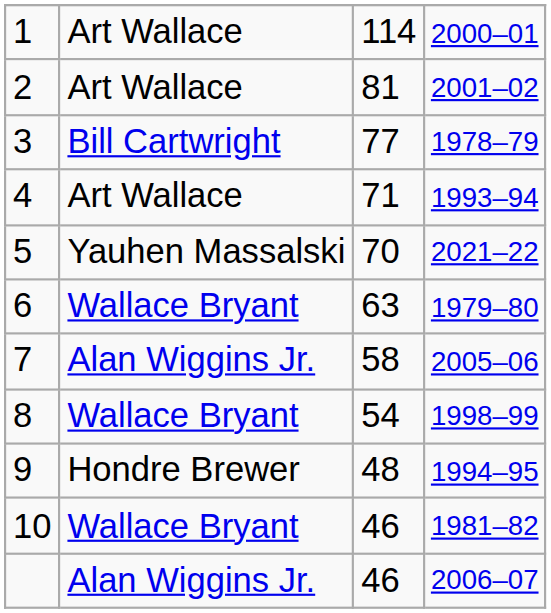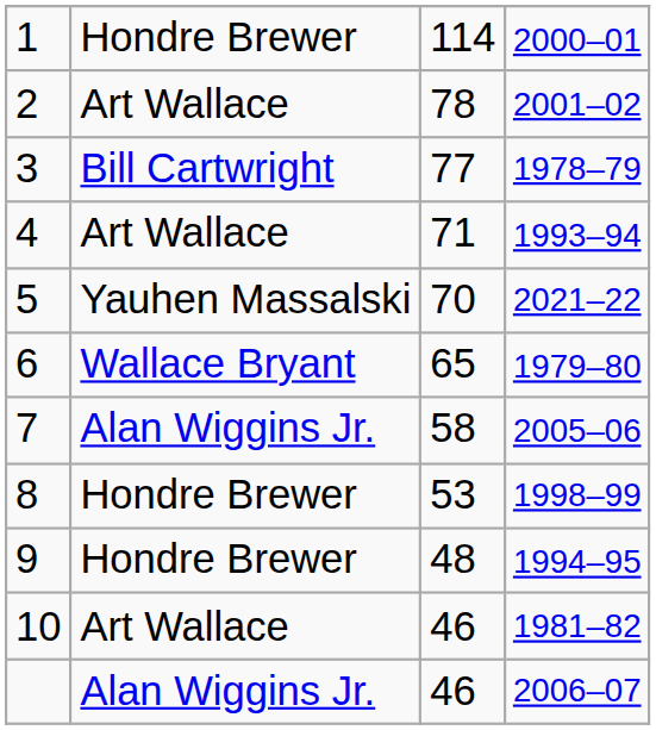1 | column 2: Art Wallace -> Hondre Brewer
2 | column 3: 81 -> 78
6 | column 3: 63 -> 65
8 | column 2: Wallace Bryant -> Hondre Brewer
8 | column 3: 54 -> 53
10 | column 2: Wallace Bryant -> Art Wallace
